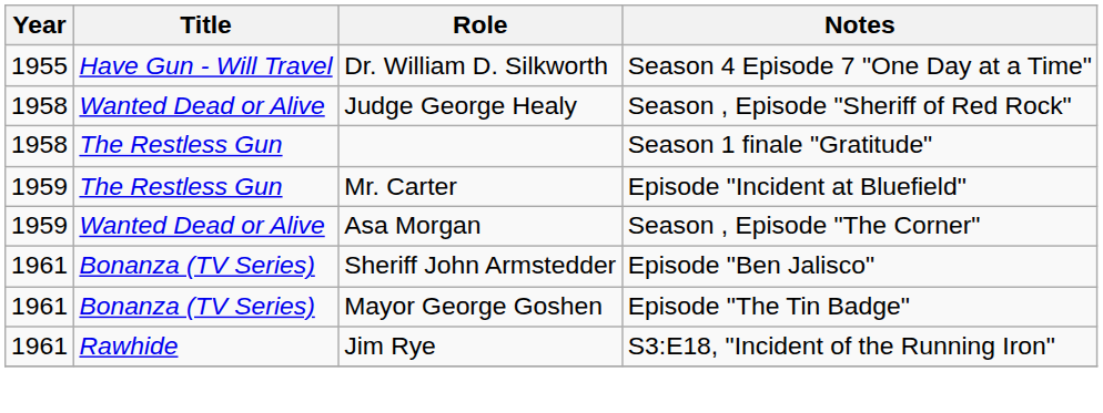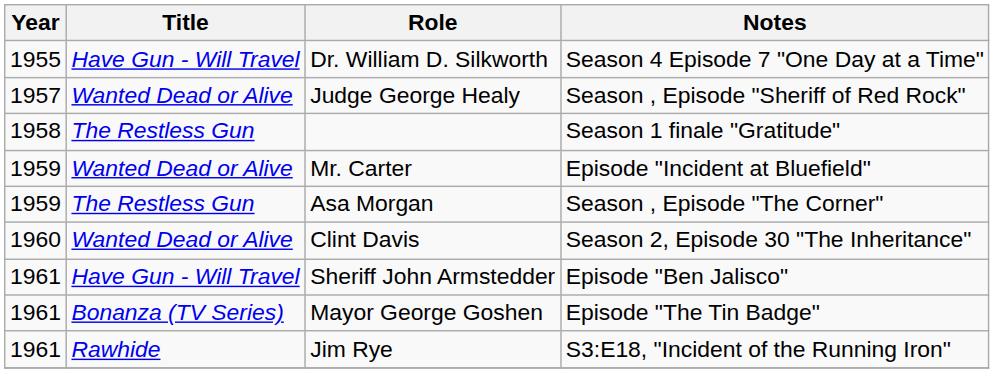Judge George Healy | Year: 1958 -> 1957
Mr. Carter | Title: The Restless Gun -> Wanted Dead or Alive
Asa Morgan | Title: Wanted Dead or Alive -> The Restless Gun
+ row: 1960 | Wanted Dead or Alive | Clint Davis | Season 2, Episode 30 "The Inheritance"
Sheriff John Armstedder | Title: Bonanza (TV Series) -> Have Gun - Will Travel
